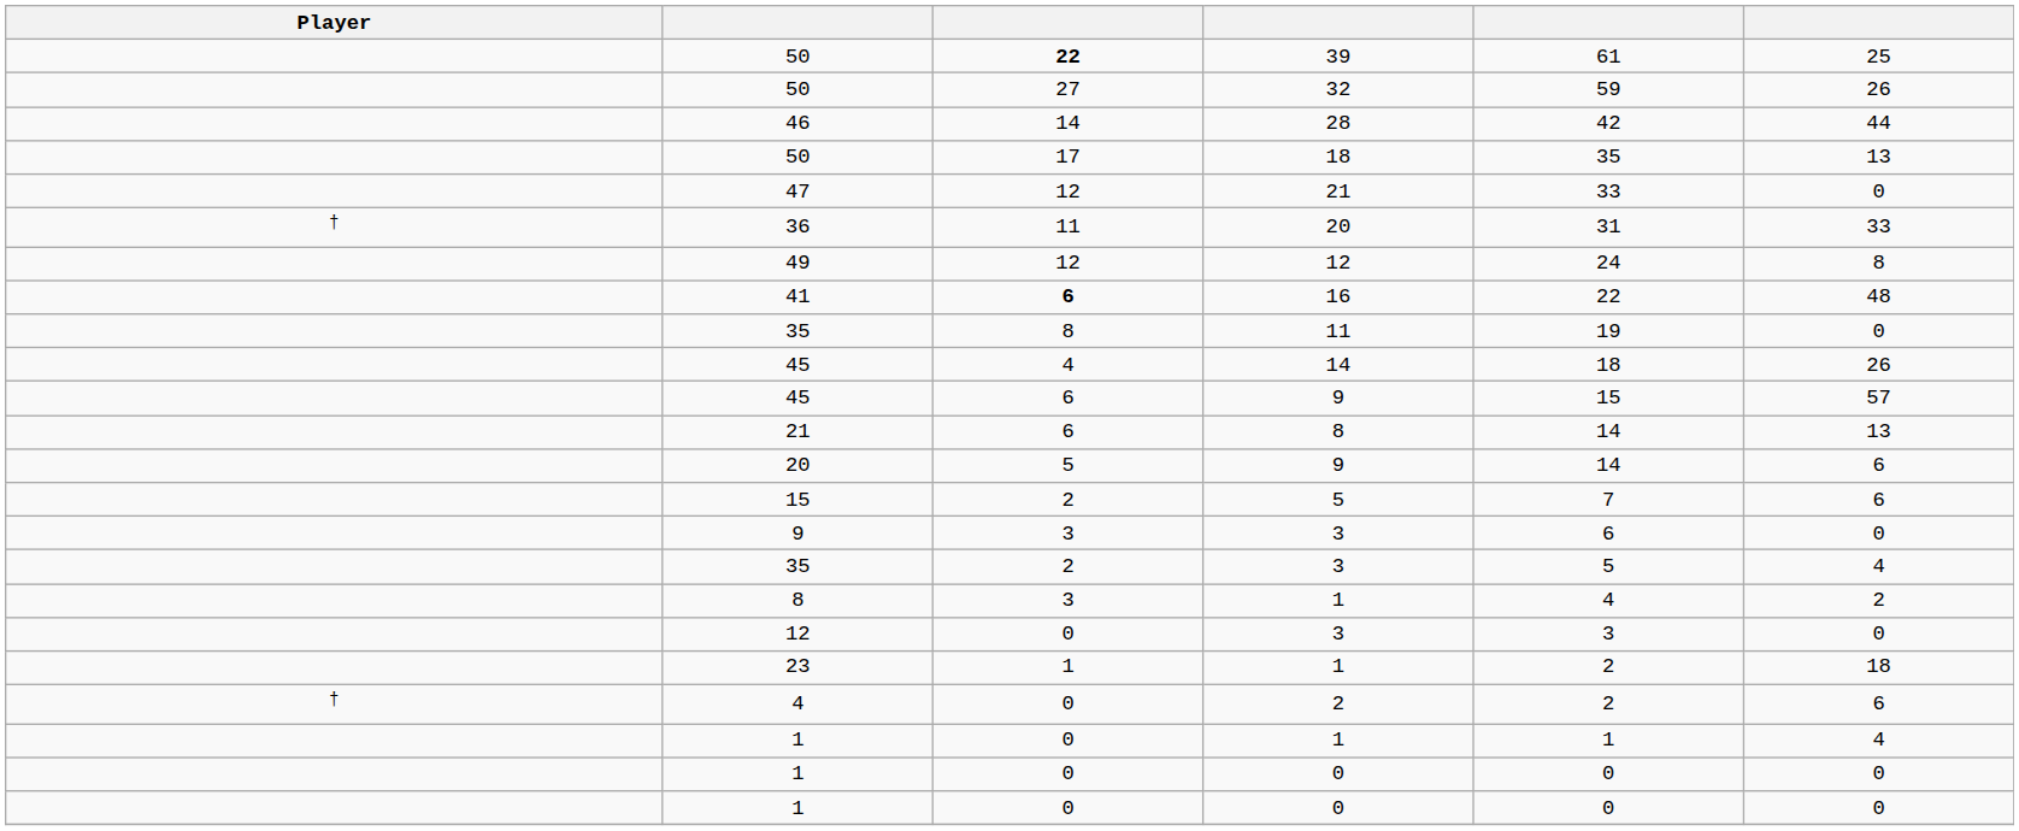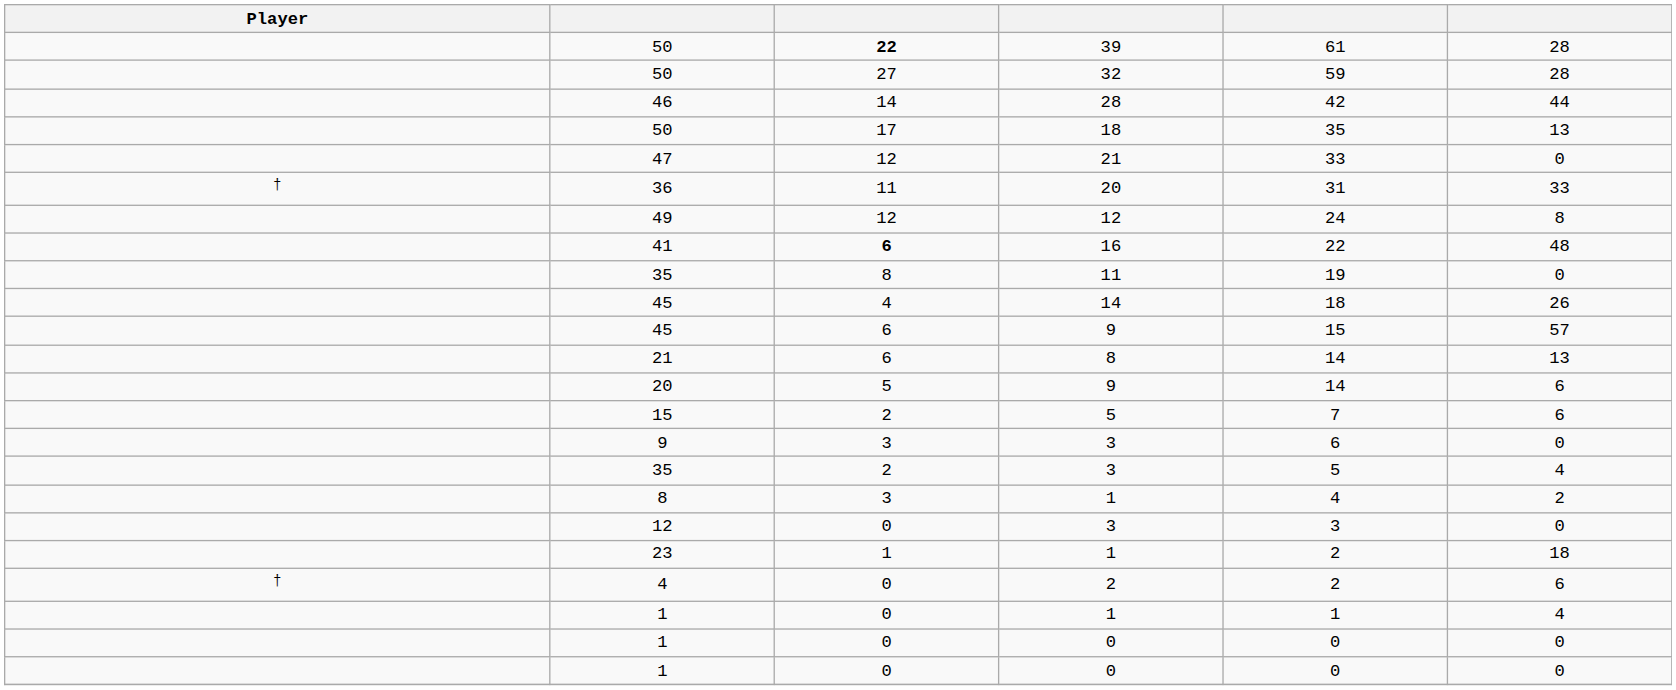50 / 39 | column 6: 25 -> 28
50 / 32 | column 6: 26 -> 28
